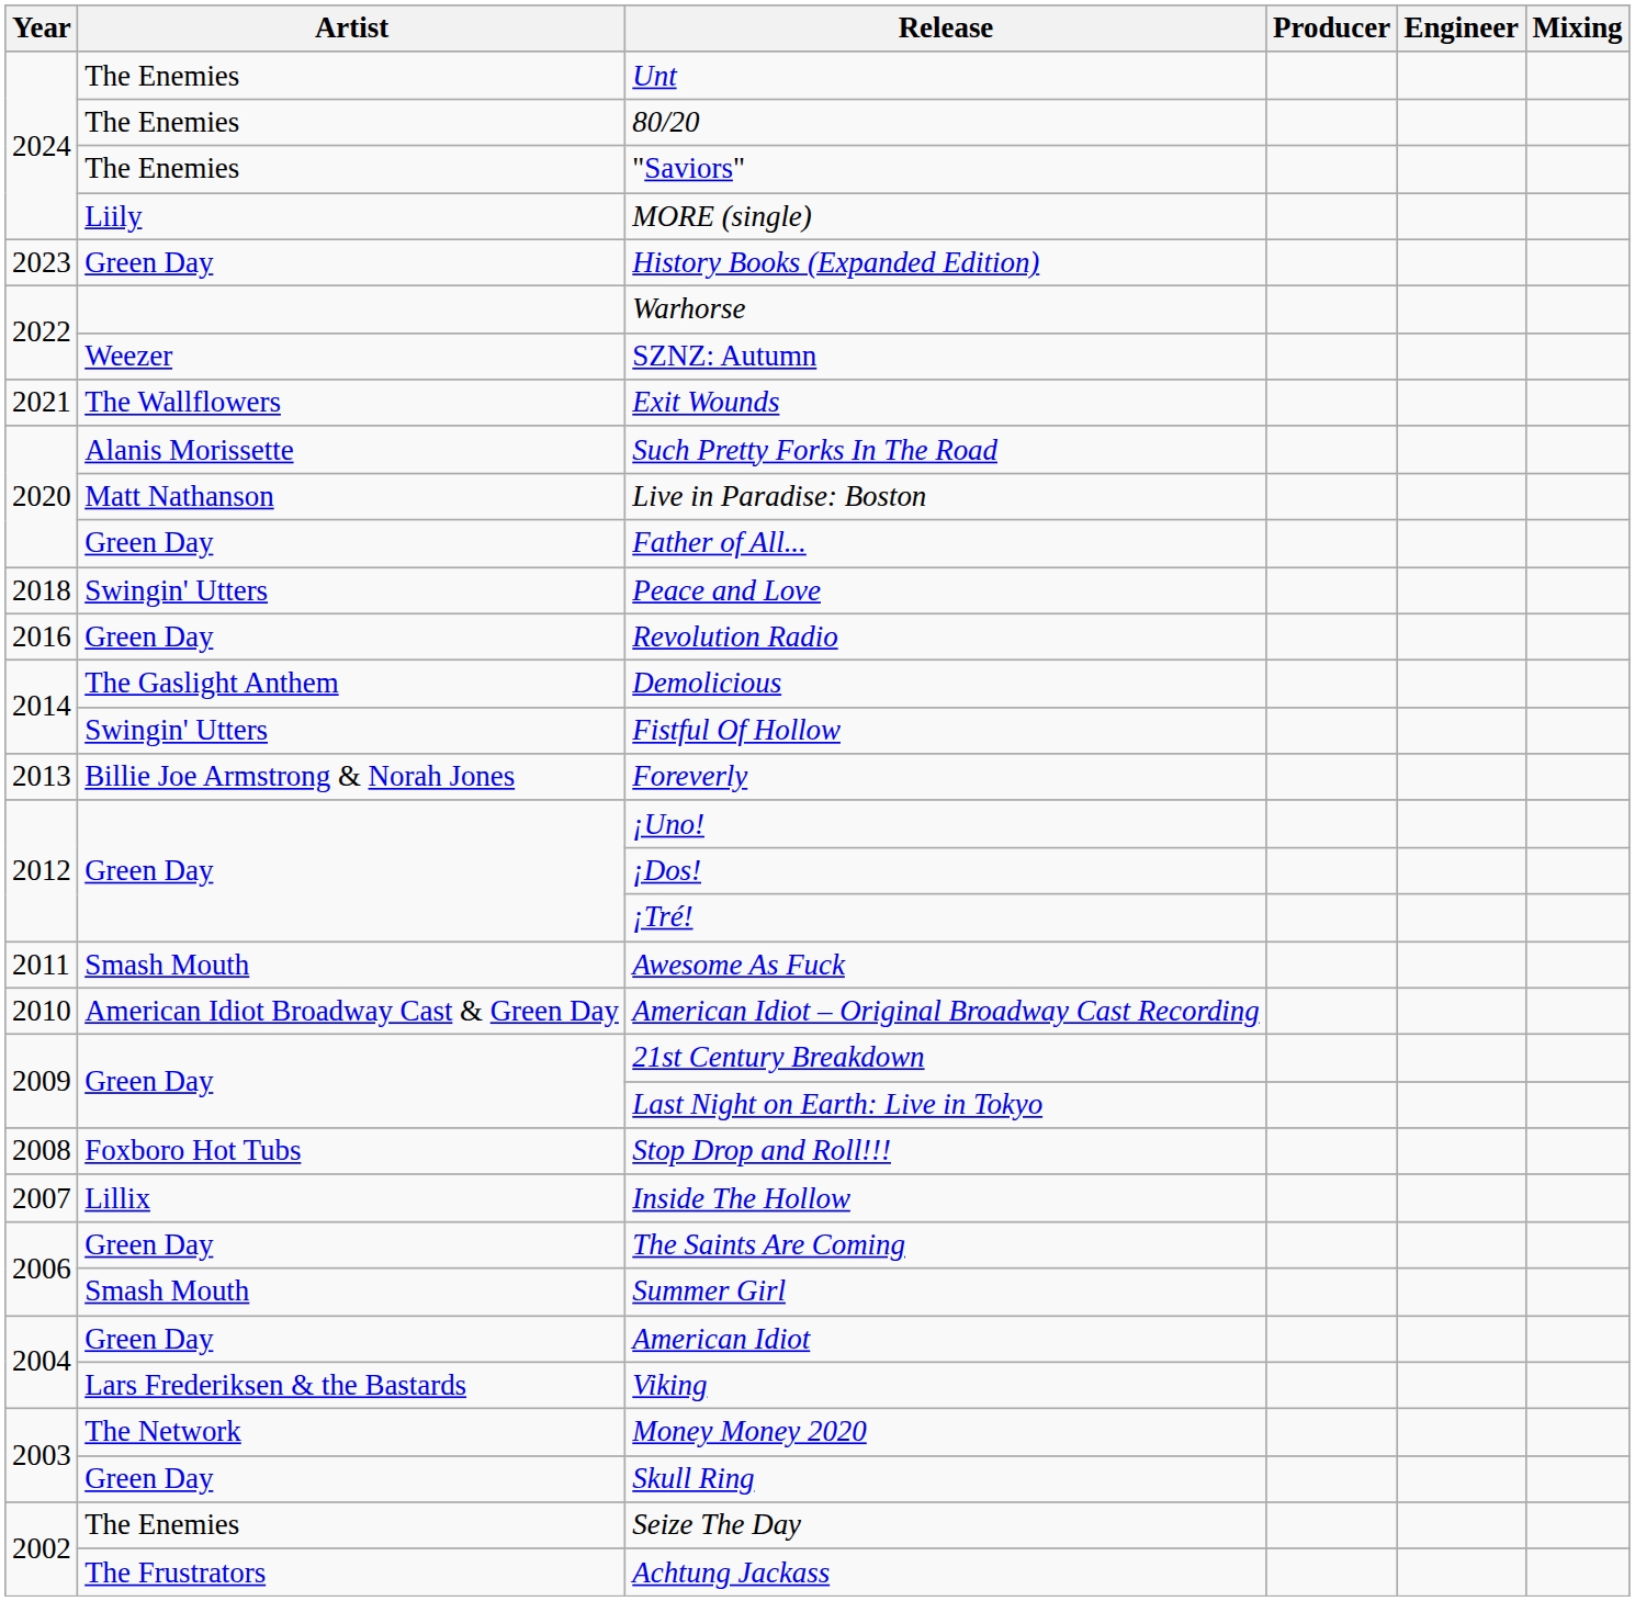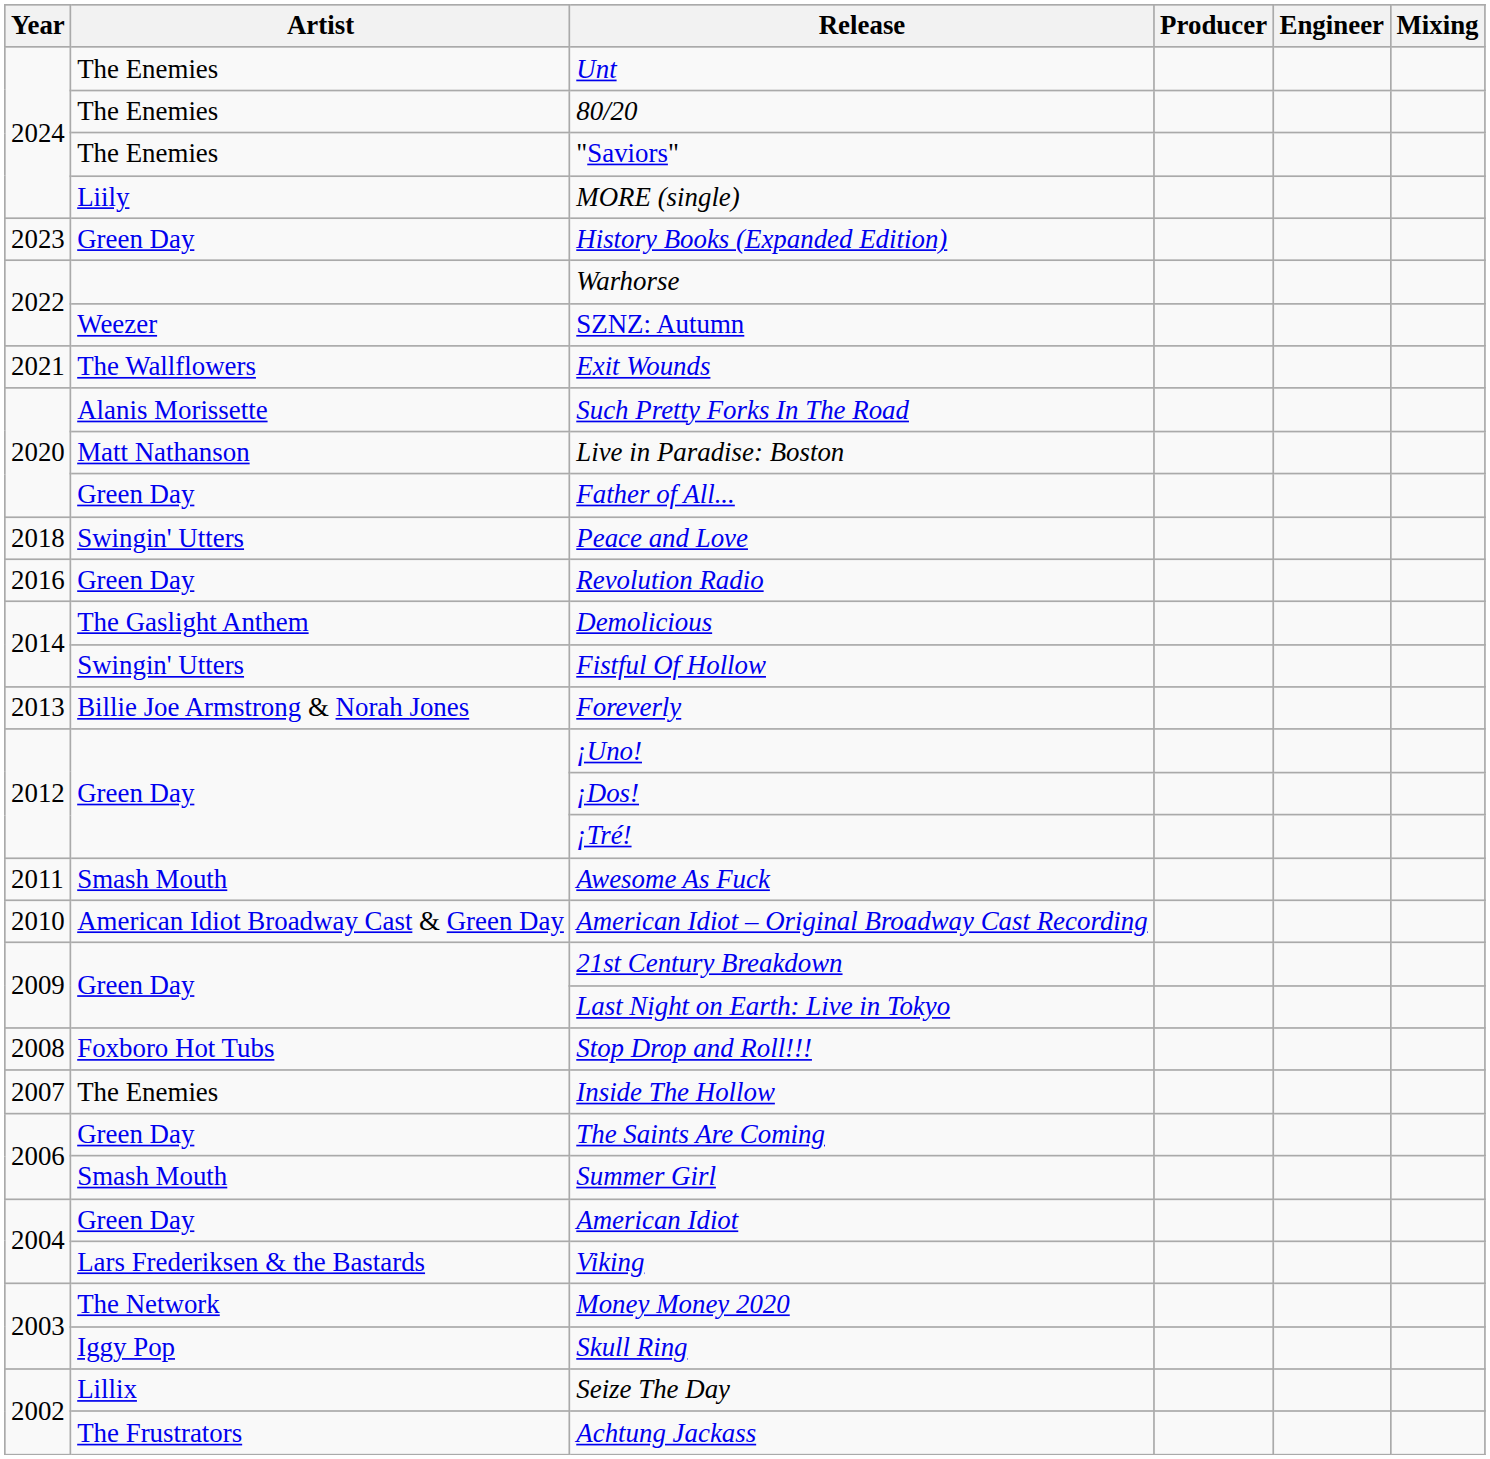Inside The Hollow | Artist: Lillix -> The Enemies
Skull Ring | Artist: Green Day -> Iggy Pop
Seize The Day | Artist: The Enemies -> Lillix
